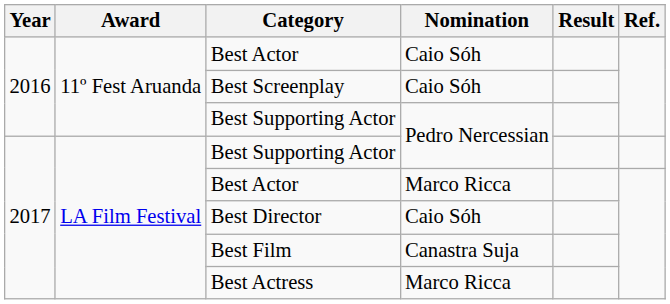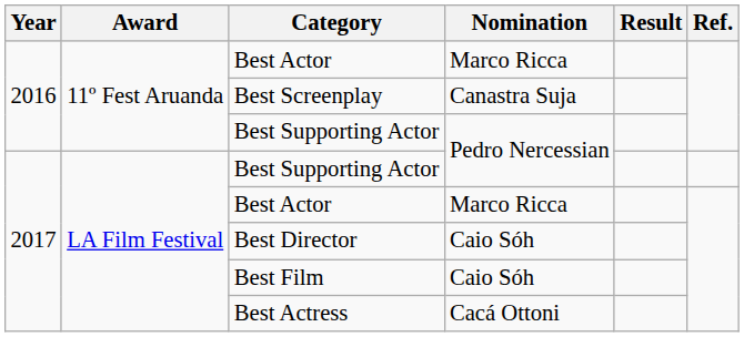2016 / Best Actor | Nomination: Caio Sóh -> Marco Ricca
Best Screenplay | Nomination: Caio Sóh -> Canastra Suja
Best Film | Nomination: Canastra Suja -> Caio Sóh
Best Actress | Nomination: Marco Ricca -> Cacá Ottoni
